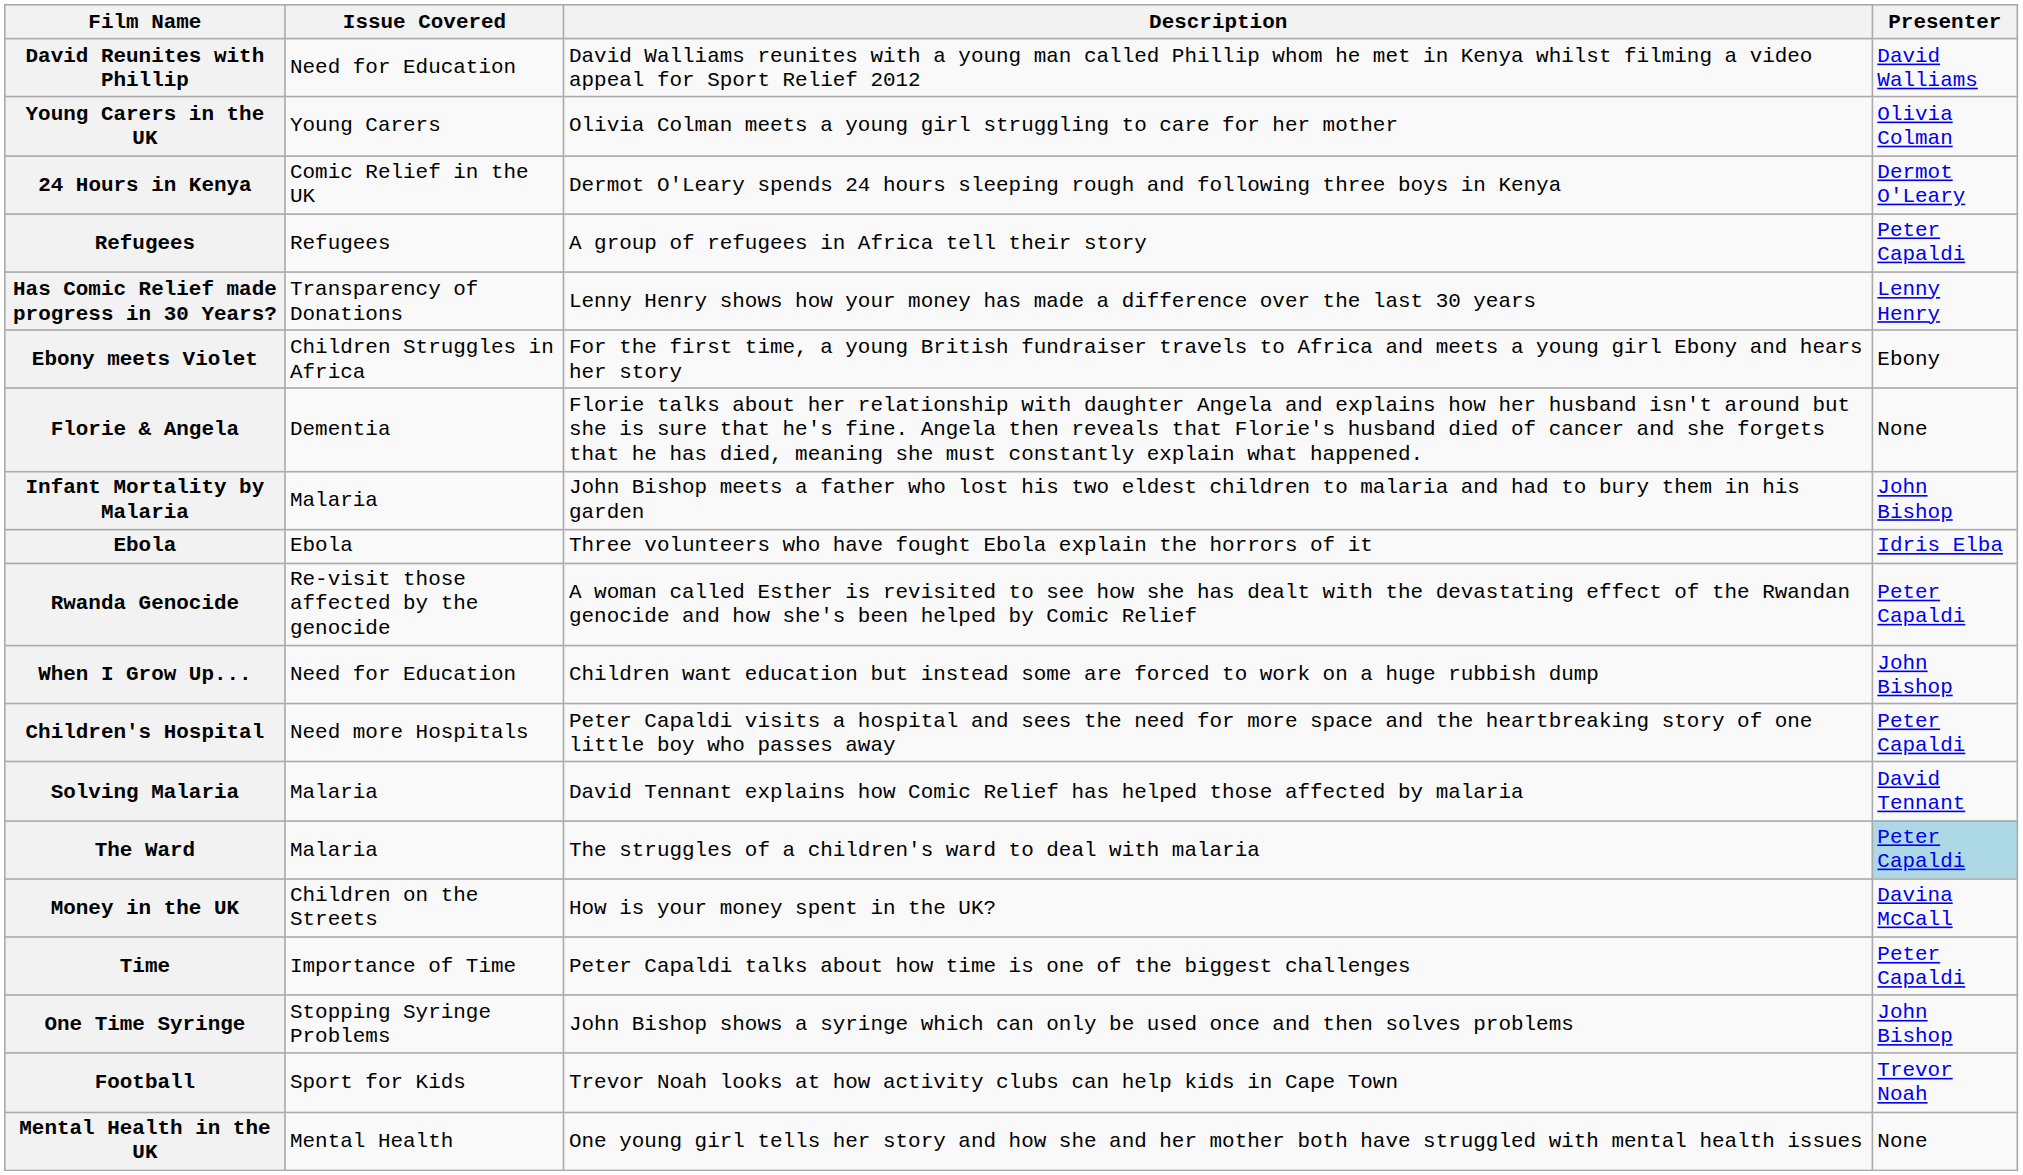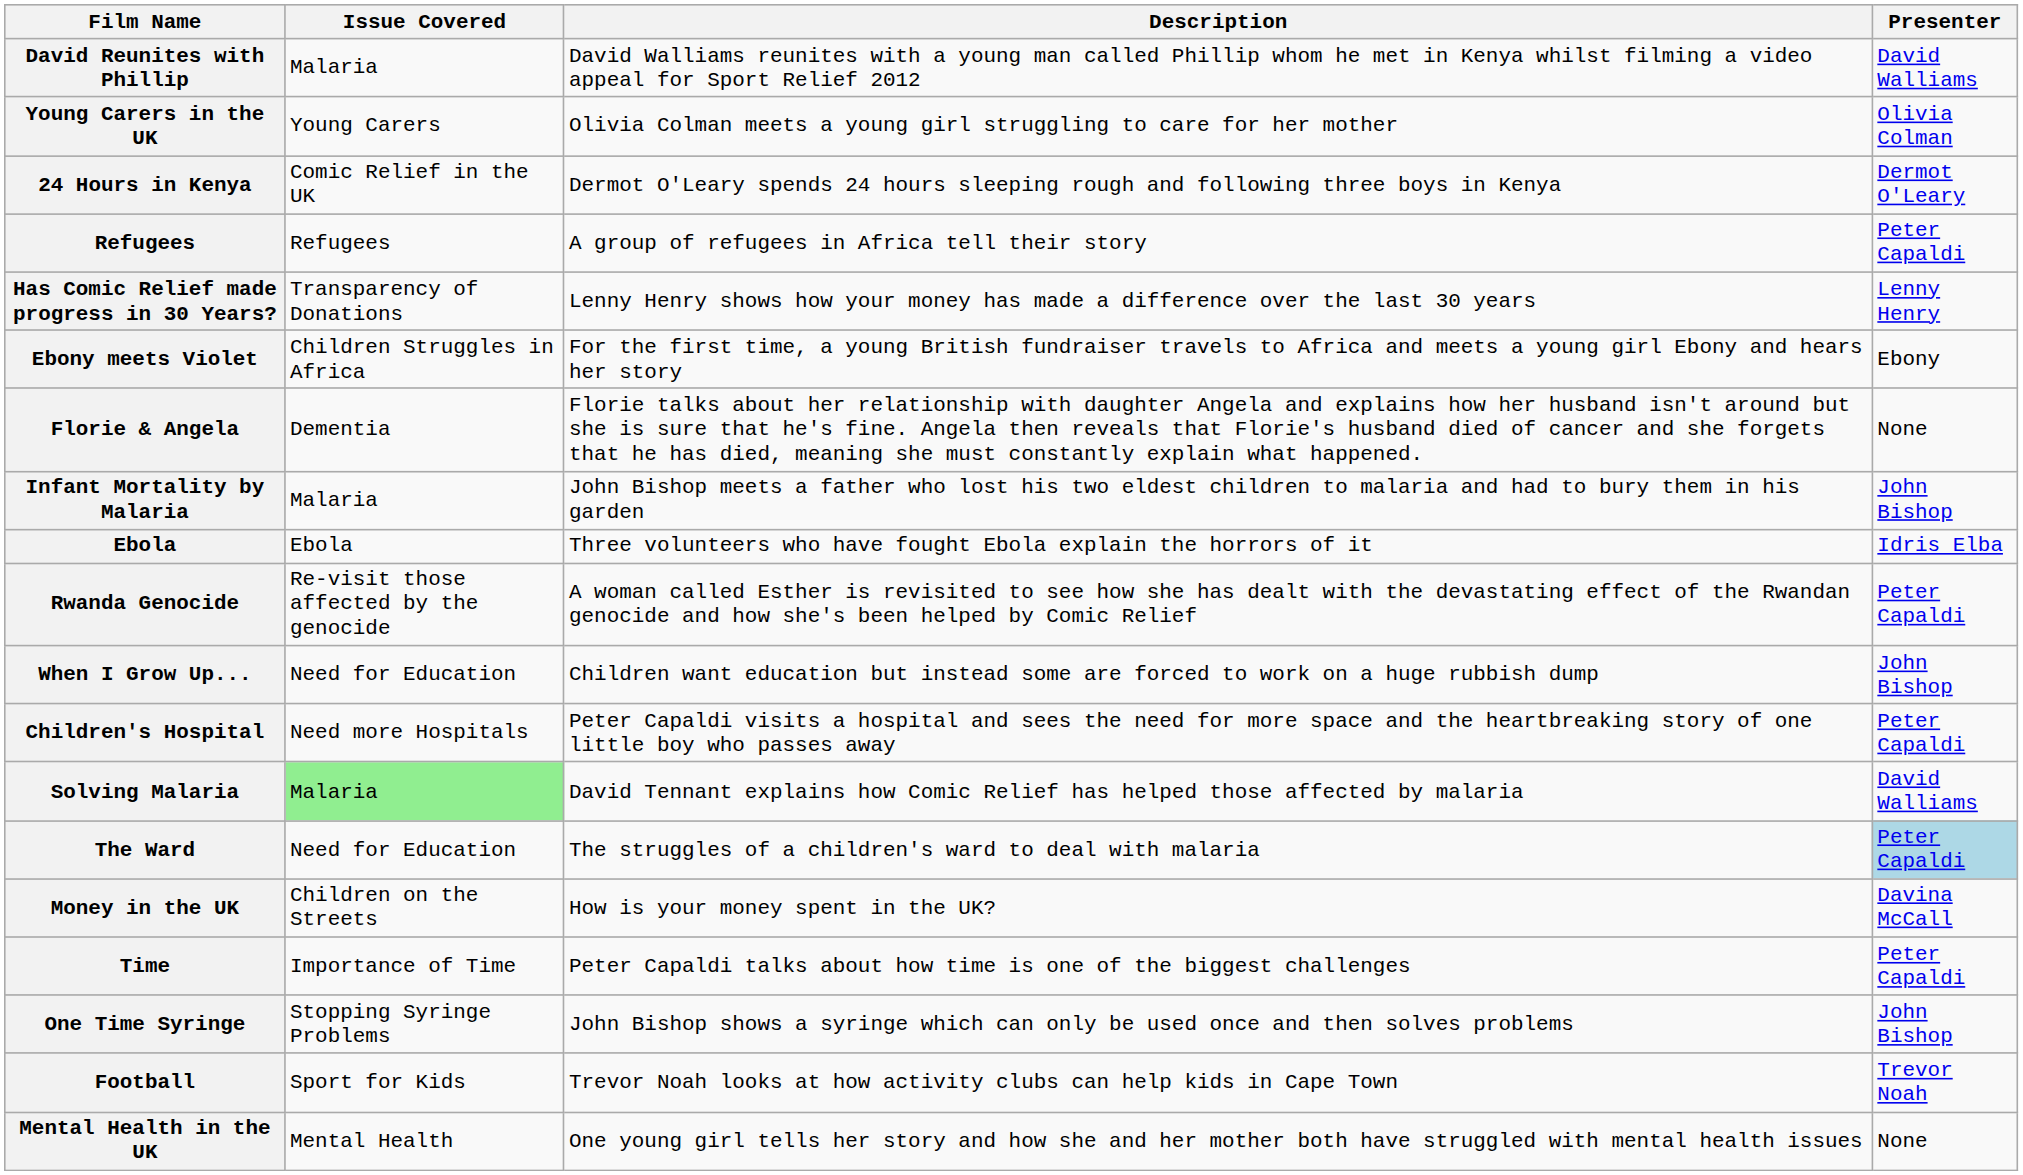David Reunites with Phillip | Issue Covered: Need for Education -> Malaria
Solving Malaria | Issue Covered: no background -> lightgreen background
Solving Malaria | Presenter: David Tennant -> David Walliams
The Ward | Issue Covered: Malaria -> Need for Education
